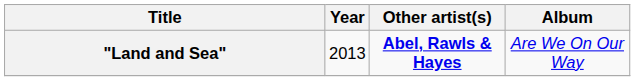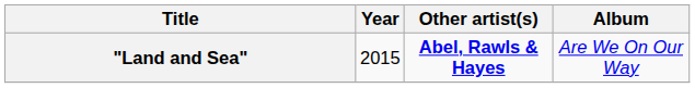"Land and Sea" | Year: 2013 -> 2015
